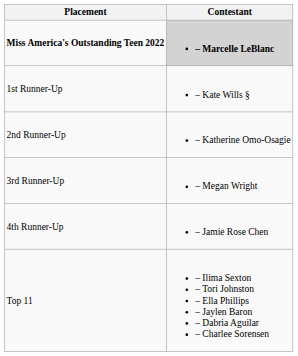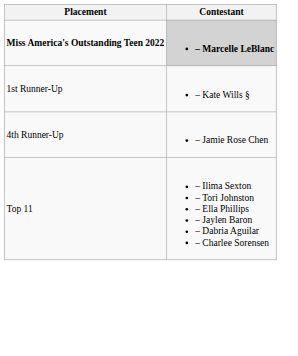- row: 2nd Runner-Up | – Katherine Omo-Osagie
- row: 3rd Runner-Up | – Megan Wright
